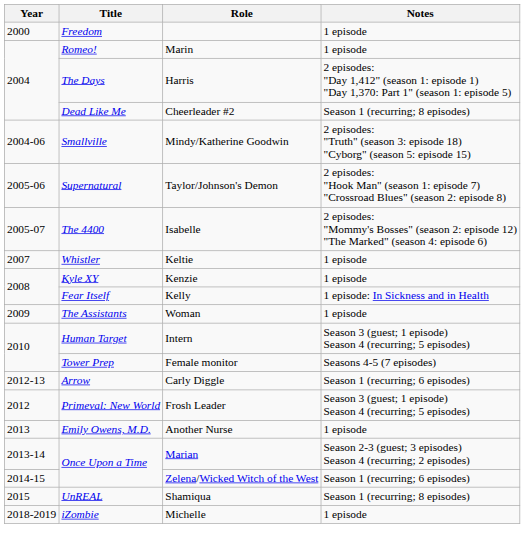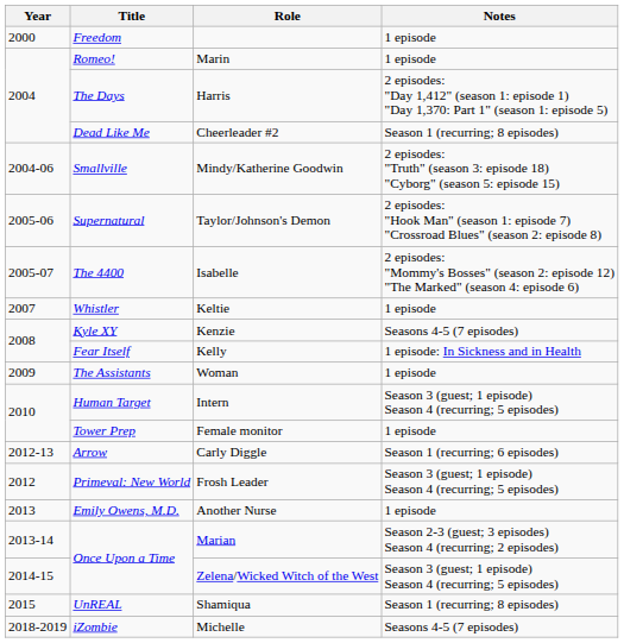Kenzie | Notes: 1 episode -> Seasons 4-5 (7 episodes)
Female monitor | Notes: Seasons 4-5 (7 episodes) -> 1 episode
Zelena/Wicked Witch of the West | Notes: Season 1 (recurring; 6 episodes) -> Season 3 (guest; 1 episode) Season 4 (recurring; 5 episodes)
Michelle | Notes: 1 episode -> Seasons 4-5 (7 episodes)
